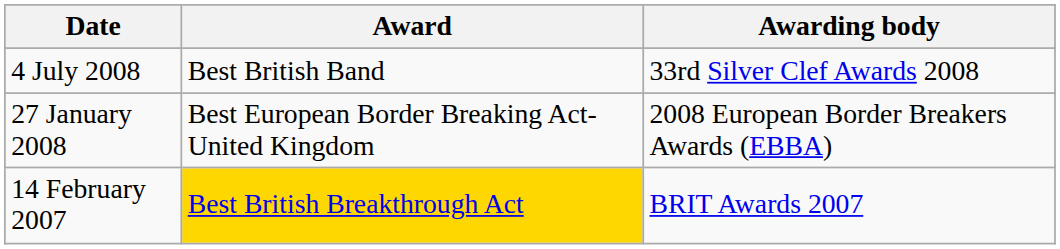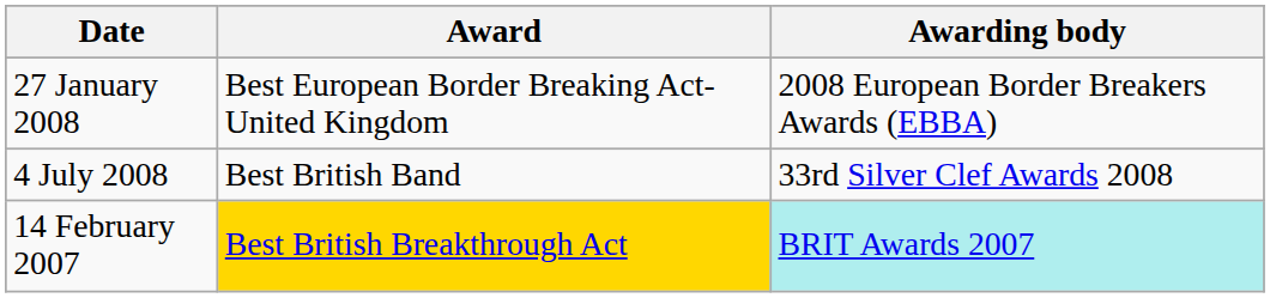rows swapped: 4 July 2008 <-> 27 January 2008
14 February 2007 | Awarding body: no background -> paleturquoise background
